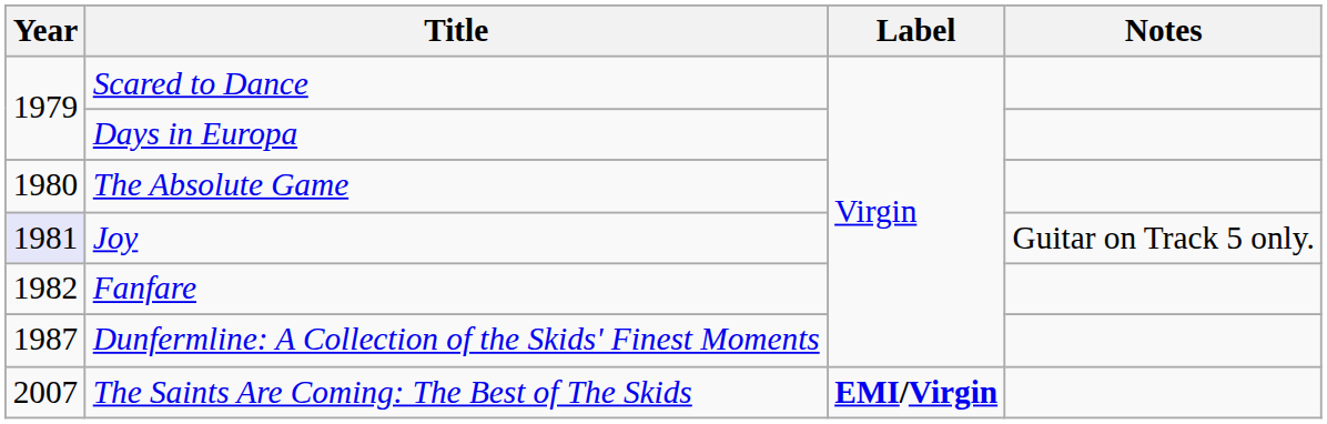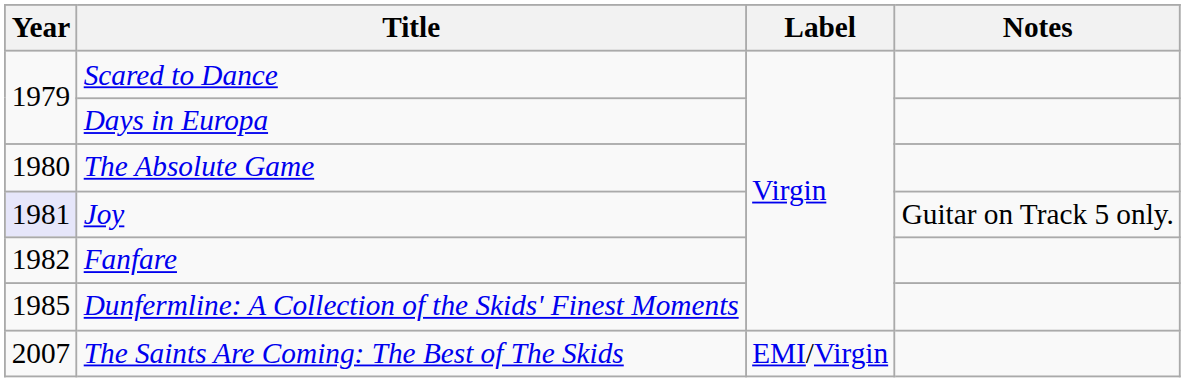Dunfermline: A Collection of the Skids' Finest Moments | Year: 1987 -> 1985
The Saints Are Coming: The Best of The Skids | Label: bold -> normal
